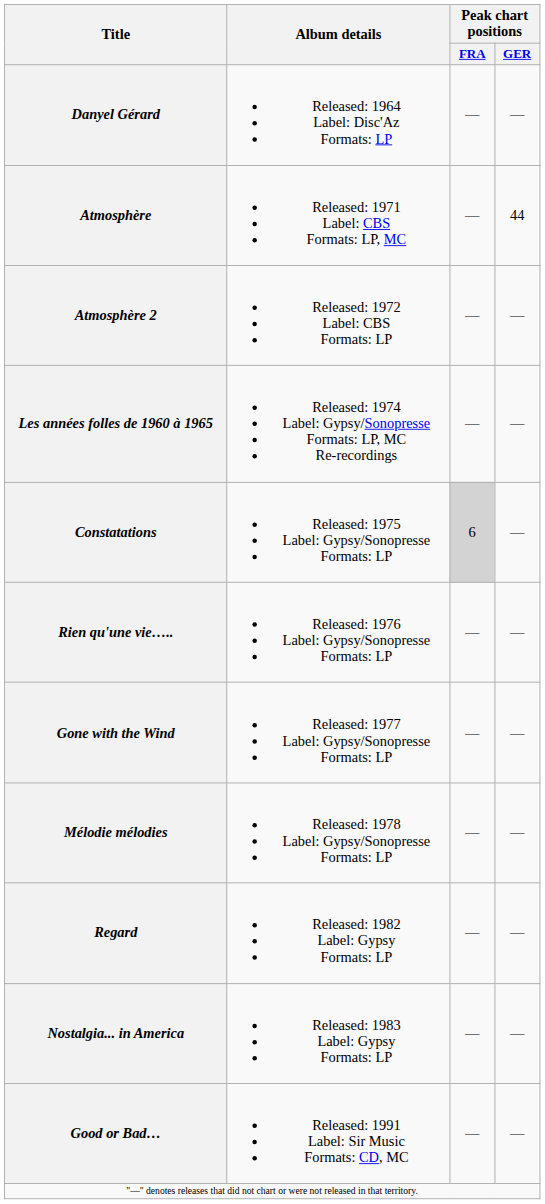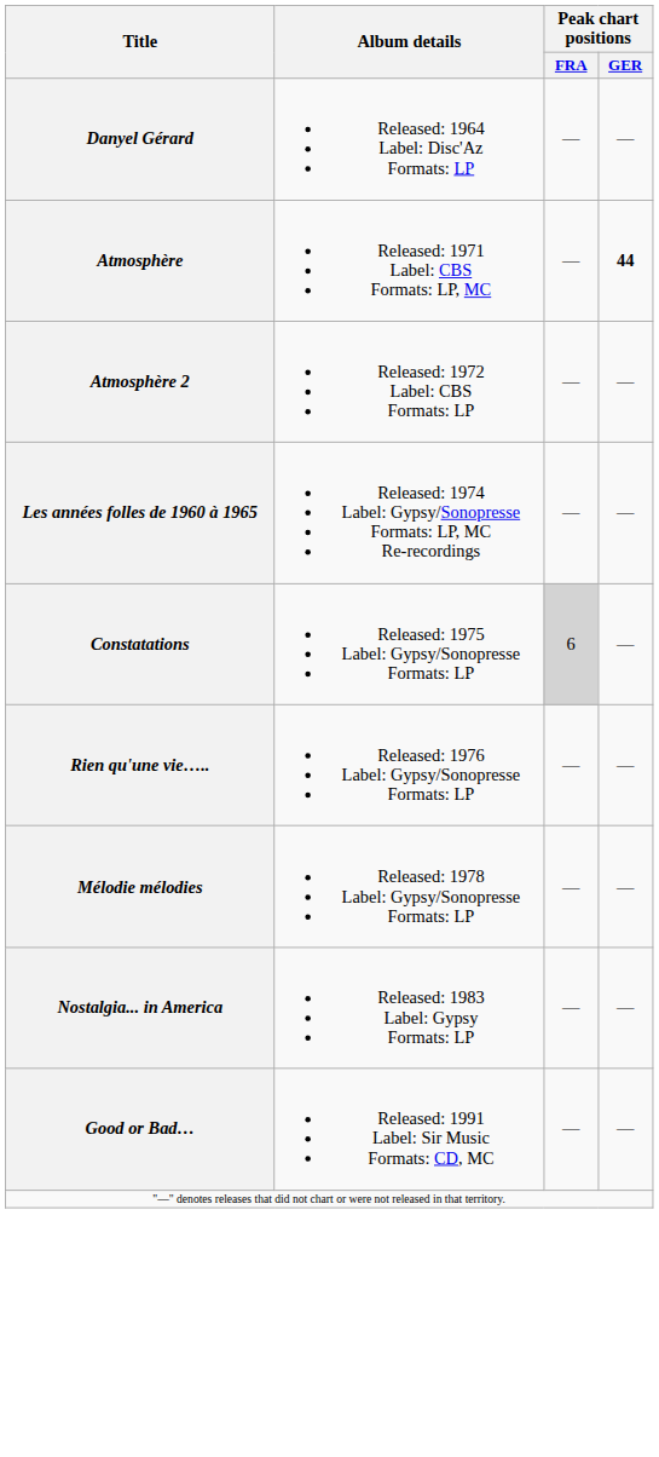Atmosphère | Peak chart positions / GER: normal -> bold
- row: Gone with the Wind | Released: 1977 Label: Gypsy/Sonopresse Formats: LP | — | —
- row: Regard | Released: 1982 Label: Gypsy Formats: LP | — | —
